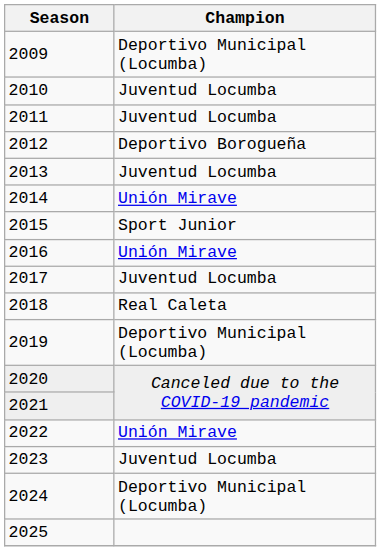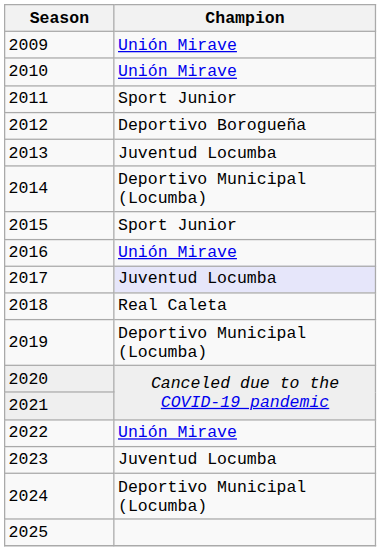2009 | Champion: Deportivo Municipal (Locumba) -> Unión Mirave
2010 | Champion: Juventud Locumba -> Unión Mirave
2011 | Champion: Juventud Locumba -> Sport Junior
2014 | Champion: Unión Mirave -> Deportivo Municipal (Locumba)
2017 | Champion: no background -> lavender background
